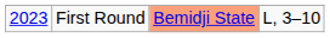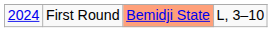First Round | column 1: 2023 -> 2024
